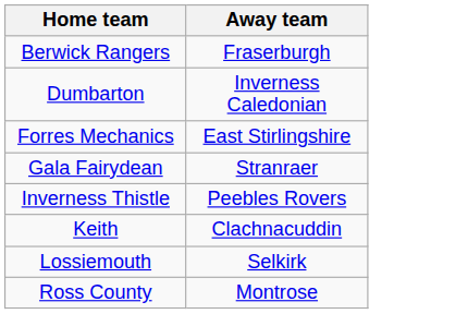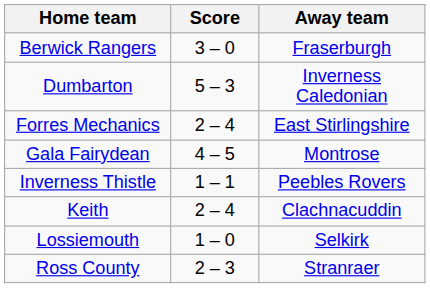+ column: Score | 3 – 0 | 5 – 3 | 2 – 4 | 4 – 5 | 1 – 1 | 2 – 4 | 1 – 0 | 2 – 3
Gala Fairydean | Away team: Stranraer -> Montrose
Ross County | Away team: Montrose -> Stranraer
